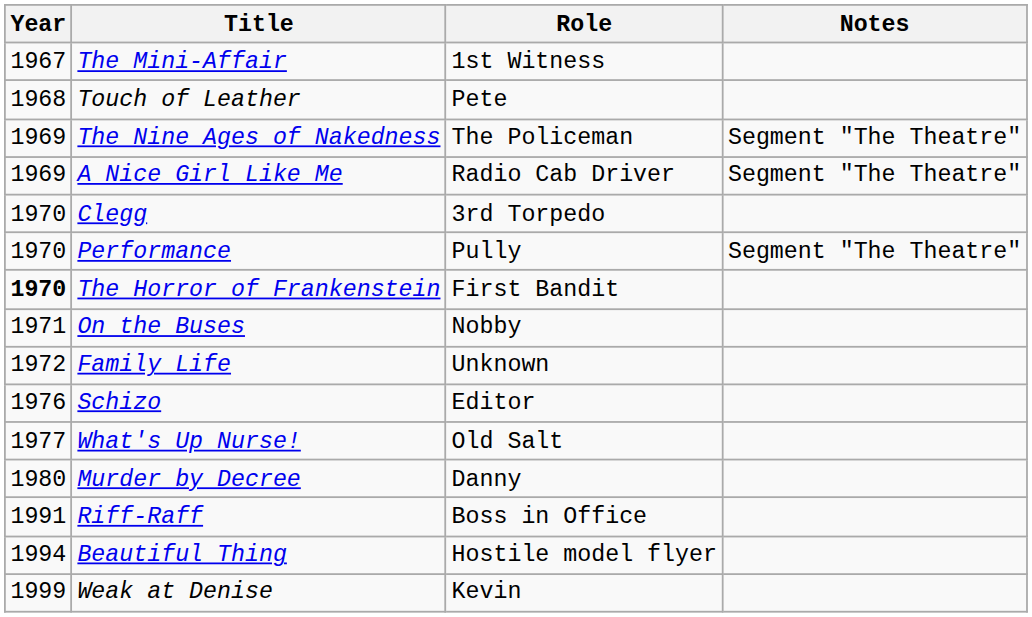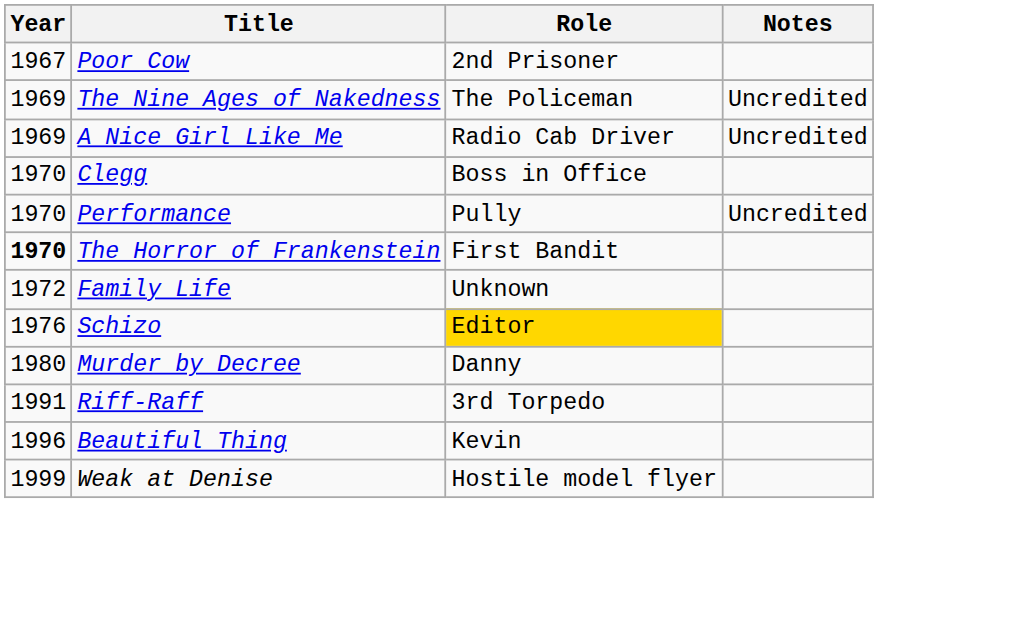+ row: 1967 | Poor Cow | 2nd Prisoner
- row: 1967 | The Mini-Affair | 1st Witness
- row: 1968 | Touch of Leather | Pete
The Nine Ages of Nakedness | Notes: Segment "The Theatre" -> Uncredited
A Nice Girl Like Me | Notes: Segment "The Theatre" -> Uncredited
Clegg | Role: 3rd Torpedo -> Boss in Office
Performance | Notes: Segment "The Theatre" -> Uncredited
- row: 1971 | On the Buses | Nobby
Schizo | Role: no background -> gold background
- row: 1977 | What's Up Nurse! | Old Salt
Riff-Raff | Role: Boss in Office -> 3rd Torpedo
Beautiful Thing | Year: 1994 -> 1996
Beautiful Thing | Role: Hostile model flyer -> Kevin
Weak at Denise | Role: Kevin -> Hostile model flyer
